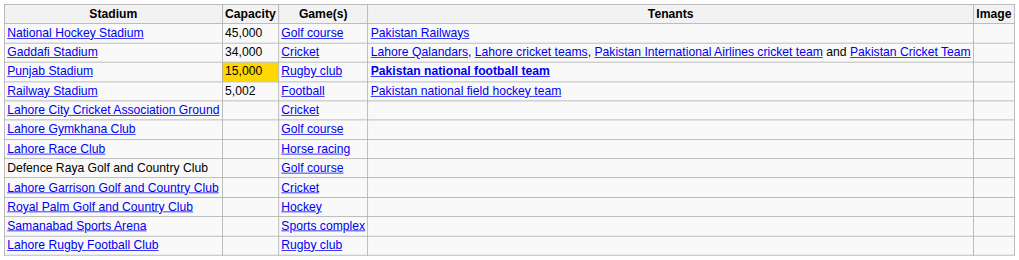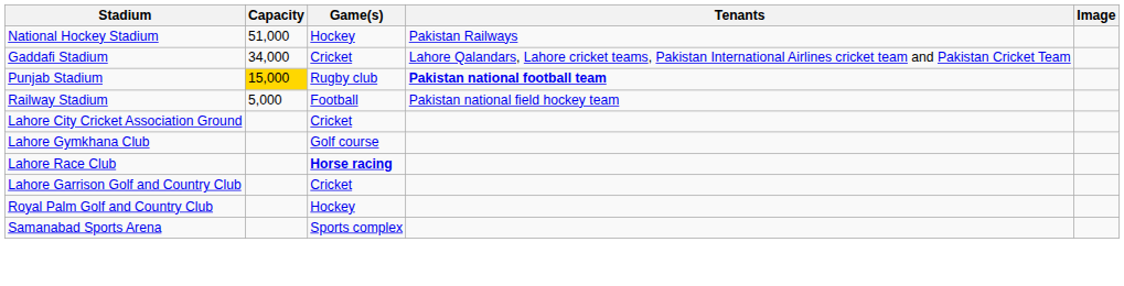National Hockey Stadium | Capacity: 45,000 -> 51,000
National Hockey Stadium | Game(s): Golf course -> Hockey
Railway Stadium | Capacity: 5,002 -> 5,000
Lahore Race Club | Game(s): normal -> bold
- row: Defence Raya Golf and Country Club | Golf course
- row: Lahore Rugby Football Club | Rugby club
